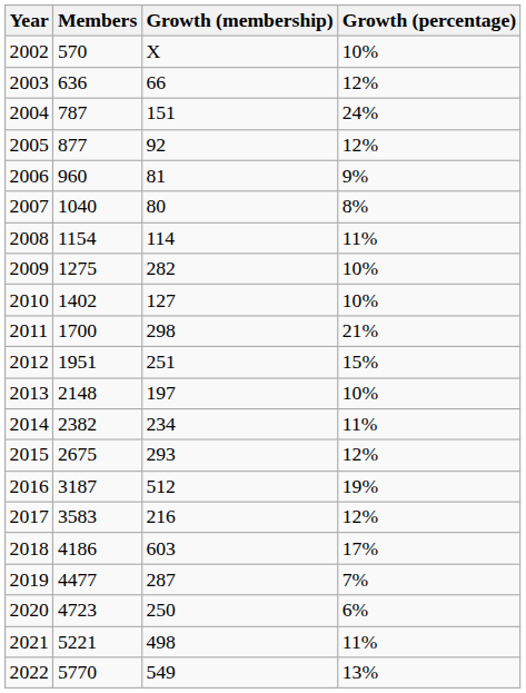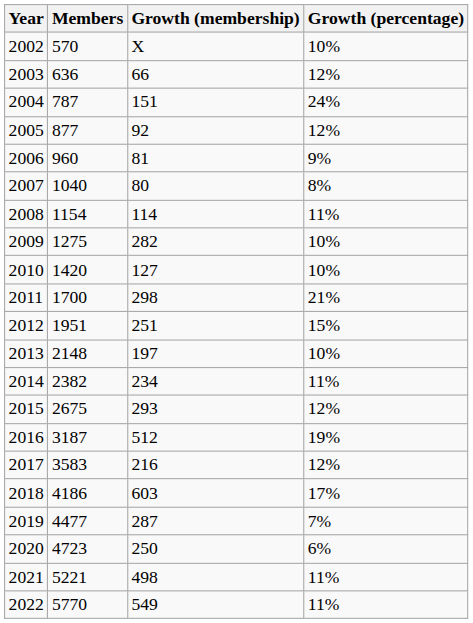2010 | Members: 1402 -> 1420
2022 | Growth (percentage): 13% -> 11%
